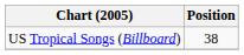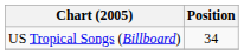US Tropical Songs (Billboard) | Position: 38 -> 34
